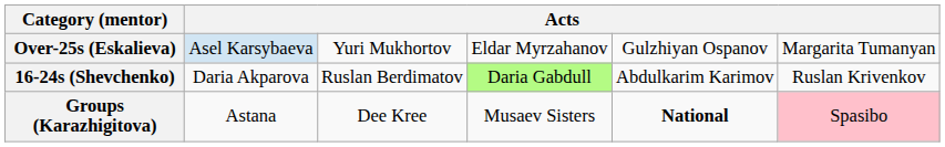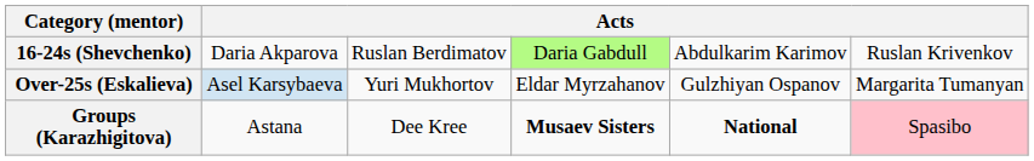rows swapped: 16-24s (Shevchenko) <-> Over-25s (Eskalieva)
Groups (Karazhigitova) | column 4: normal -> bold
